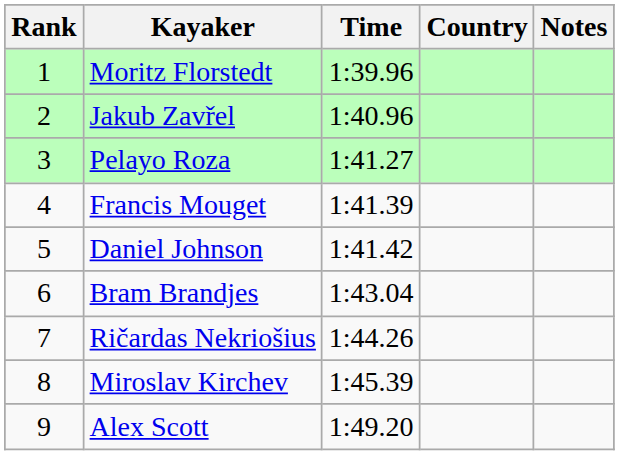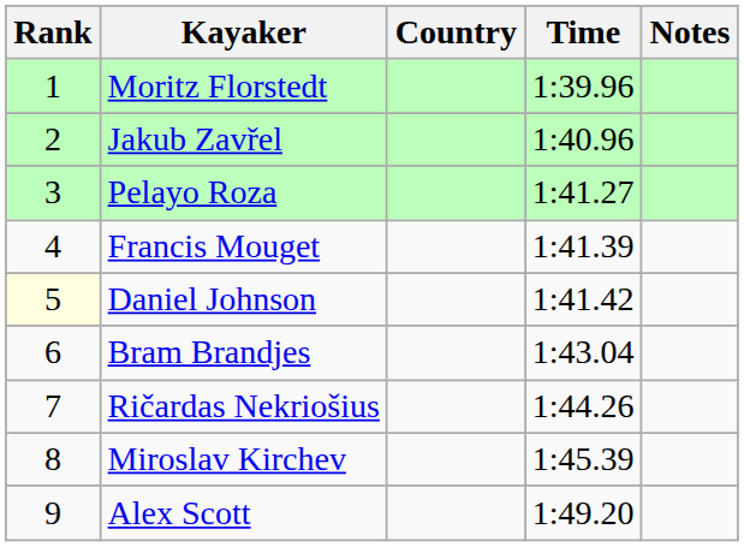columns swapped: Country <-> Time
Daniel Johnson | Rank: no background -> lightyellow background
